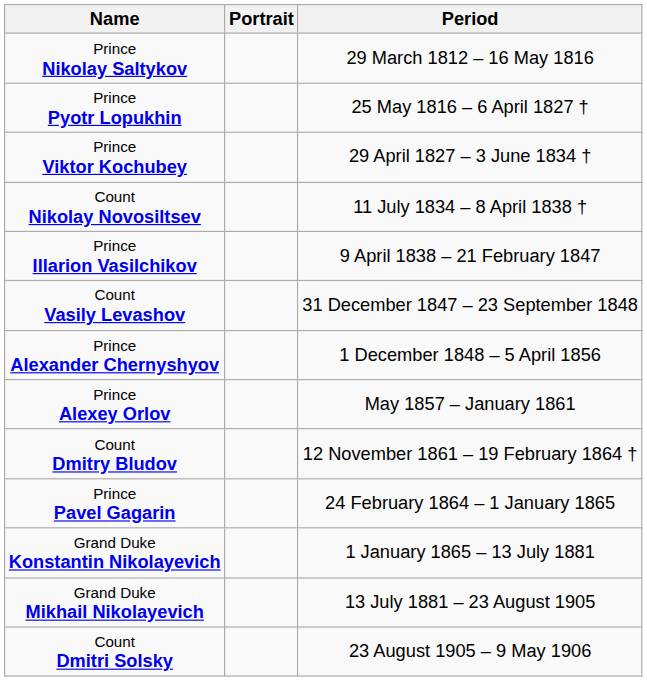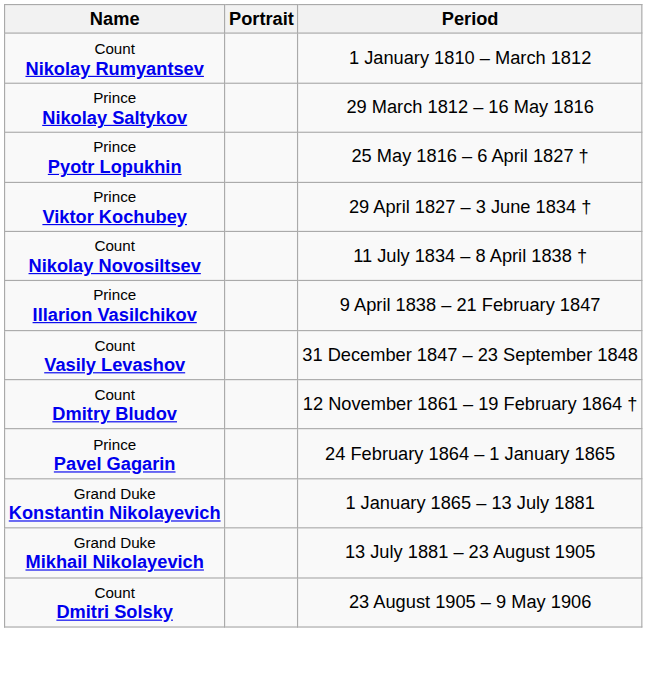+ row: Count Nikolay Rumyantsev | 1 January 1810 – March 1812
- row: Prince Alexander Chernyshyov | 1 December 1848 – 5 April 1856
- row: Prince Alexey Orlov | May 1857 – January 1861
